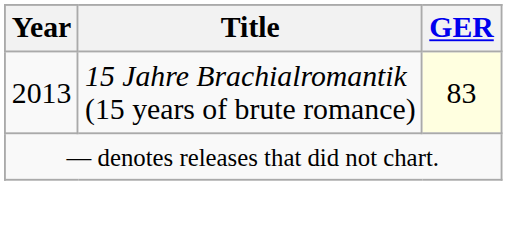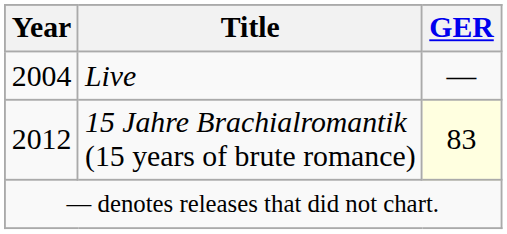+ row: 2004 | Live | —
15 Jahre Brachialromantik (15 years of brute romance) | Year: 2013 -> 2012
